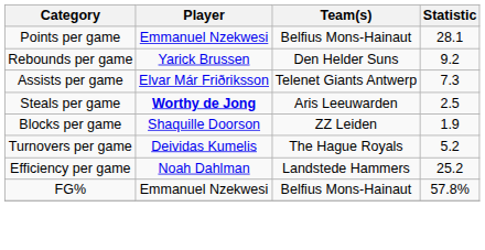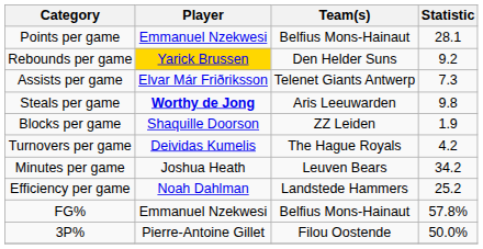Rebounds per game | Player: no background -> gold background
Steals per game | Statistic: 2.5 -> 9.8
Turnovers per game | Statistic: 5.2 -> 4.2
+ row: Minutes per game | Joshua Heath | Leuven Bears | 34.2
+ row: 3P% | Pierre-Antoine Gillet | Filou Oostende | 50.0%
